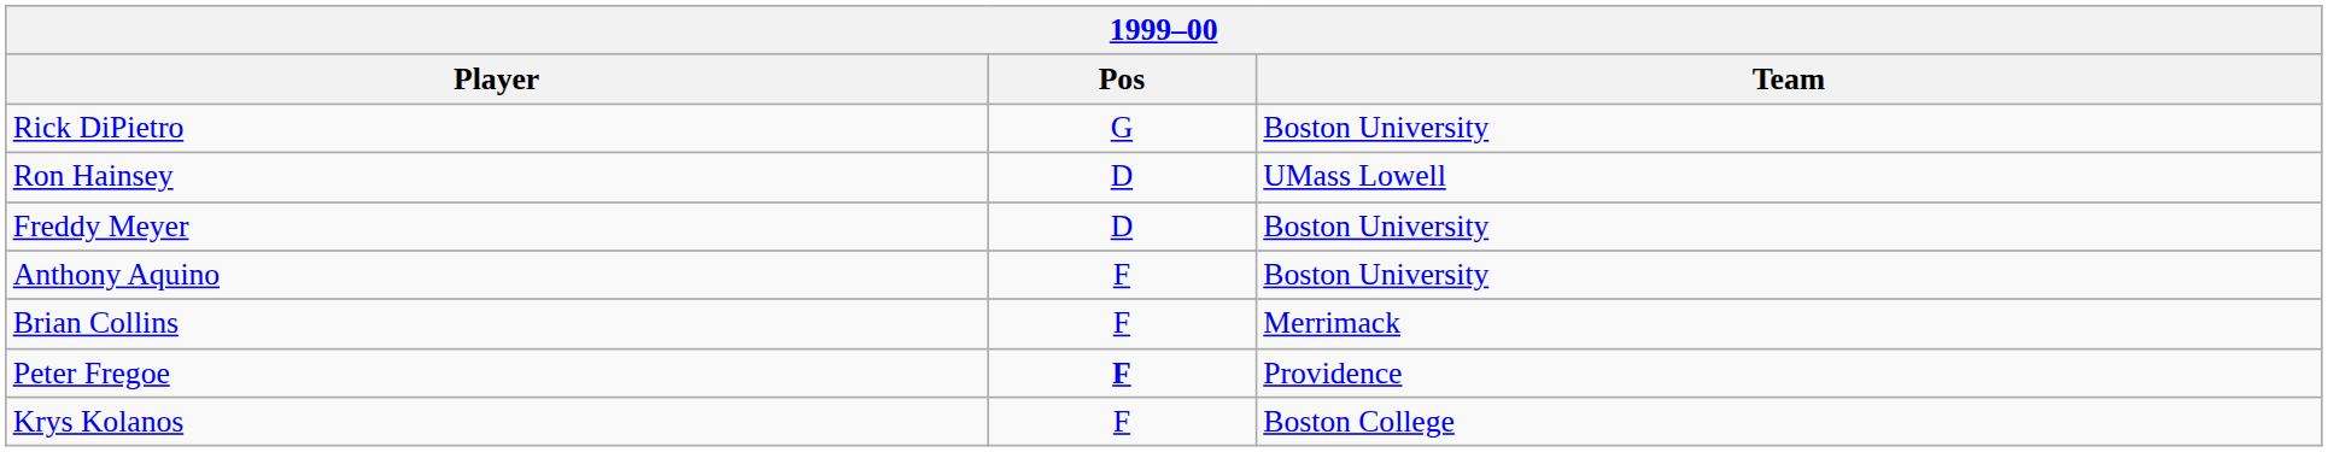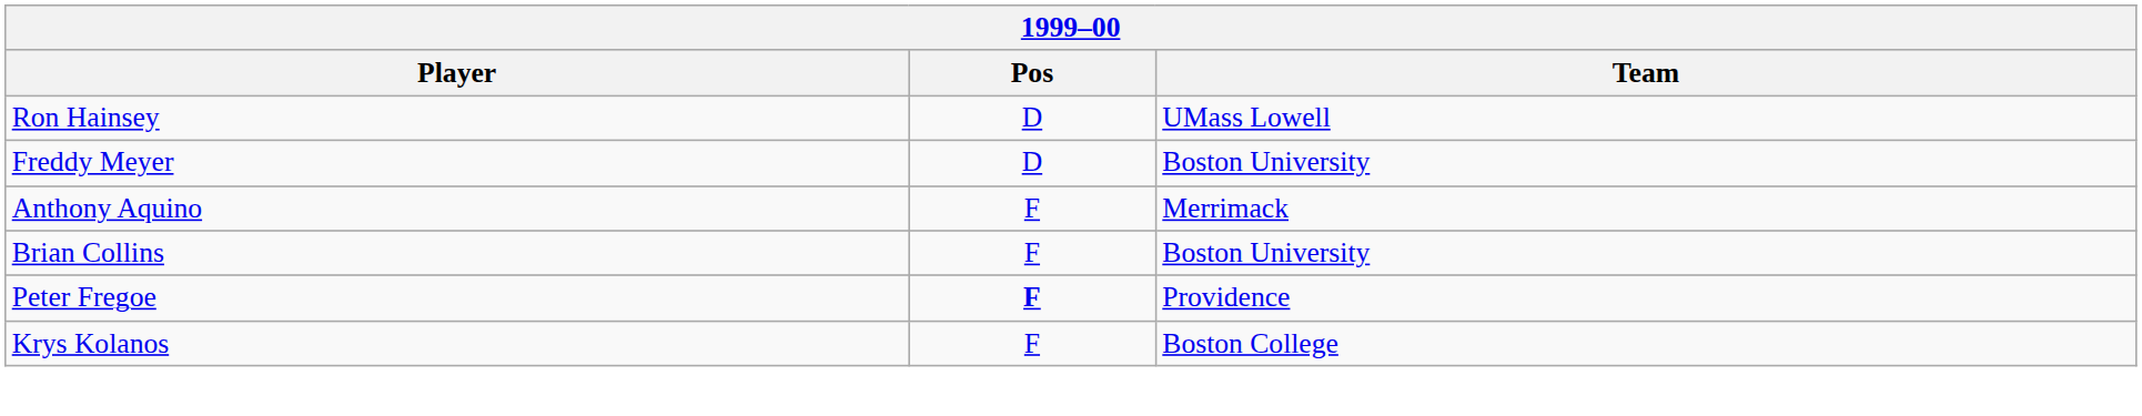- row: Rick DiPietro | G | Boston University
Anthony Aquino | Team: Boston University -> Merrimack
Brian Collins | Team: Merrimack -> Boston University
